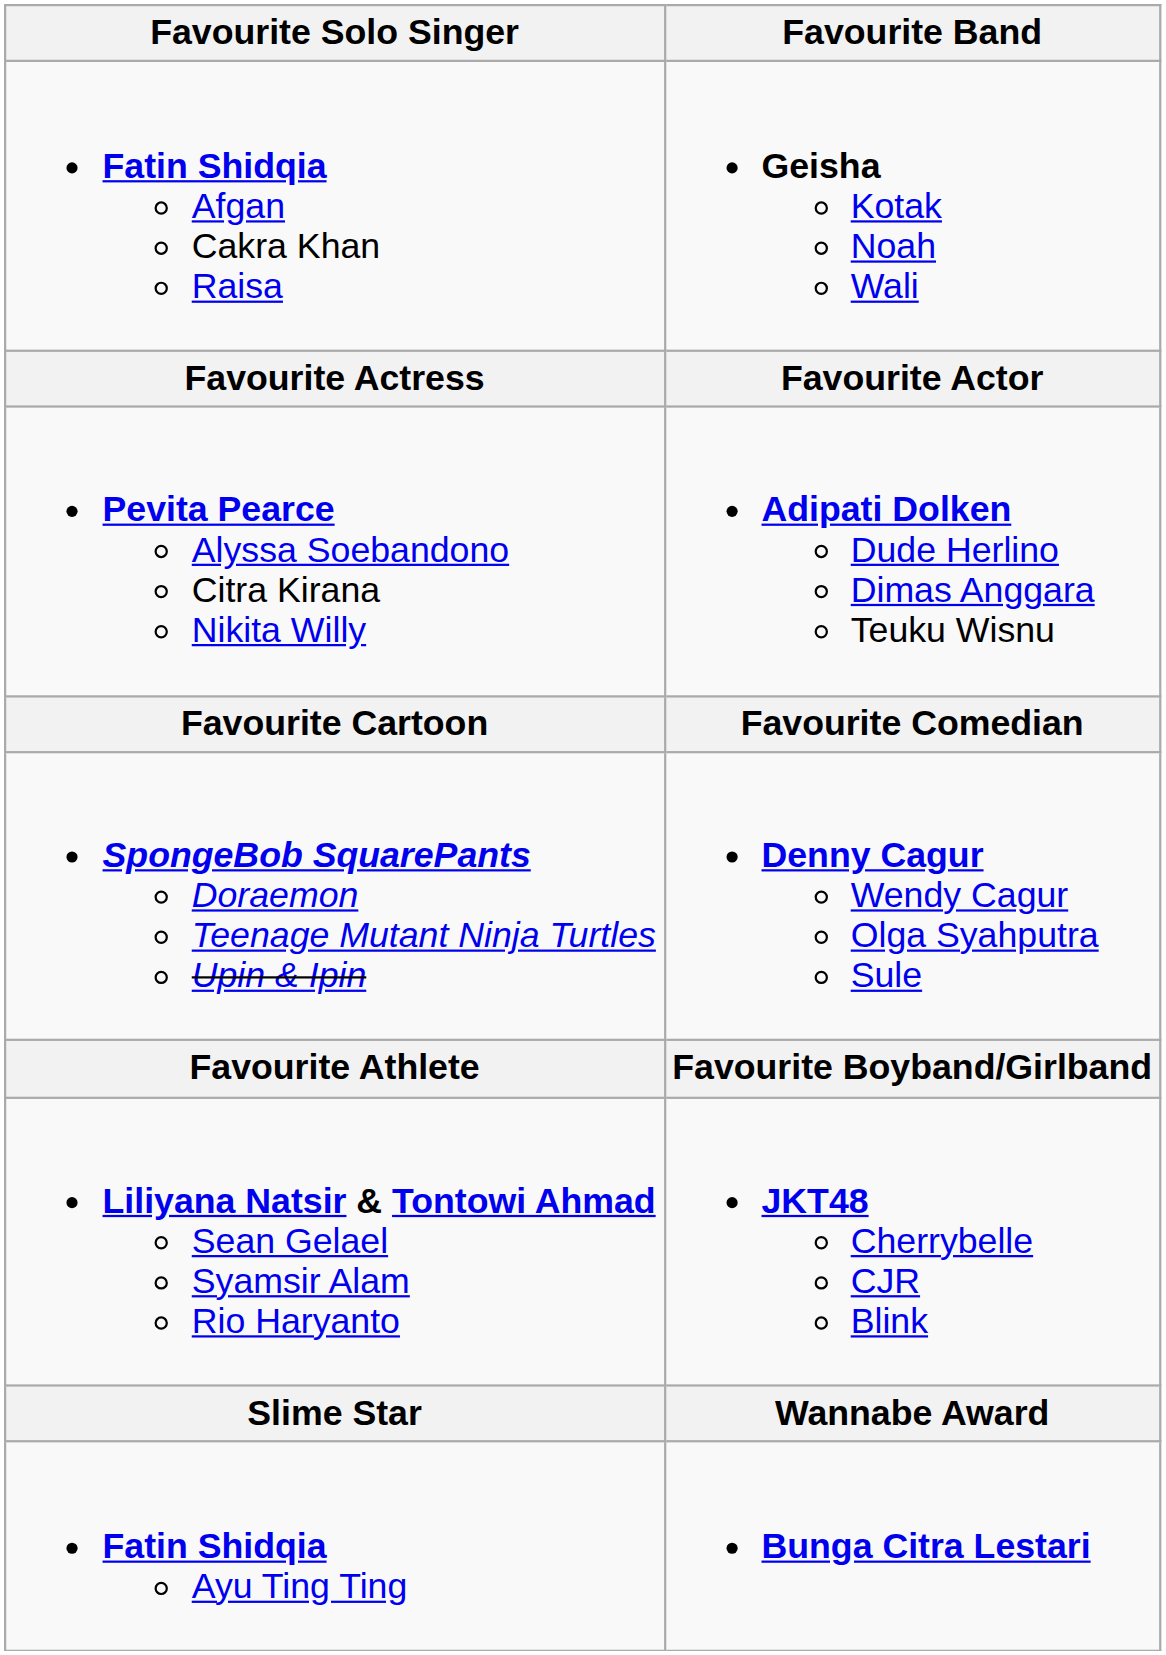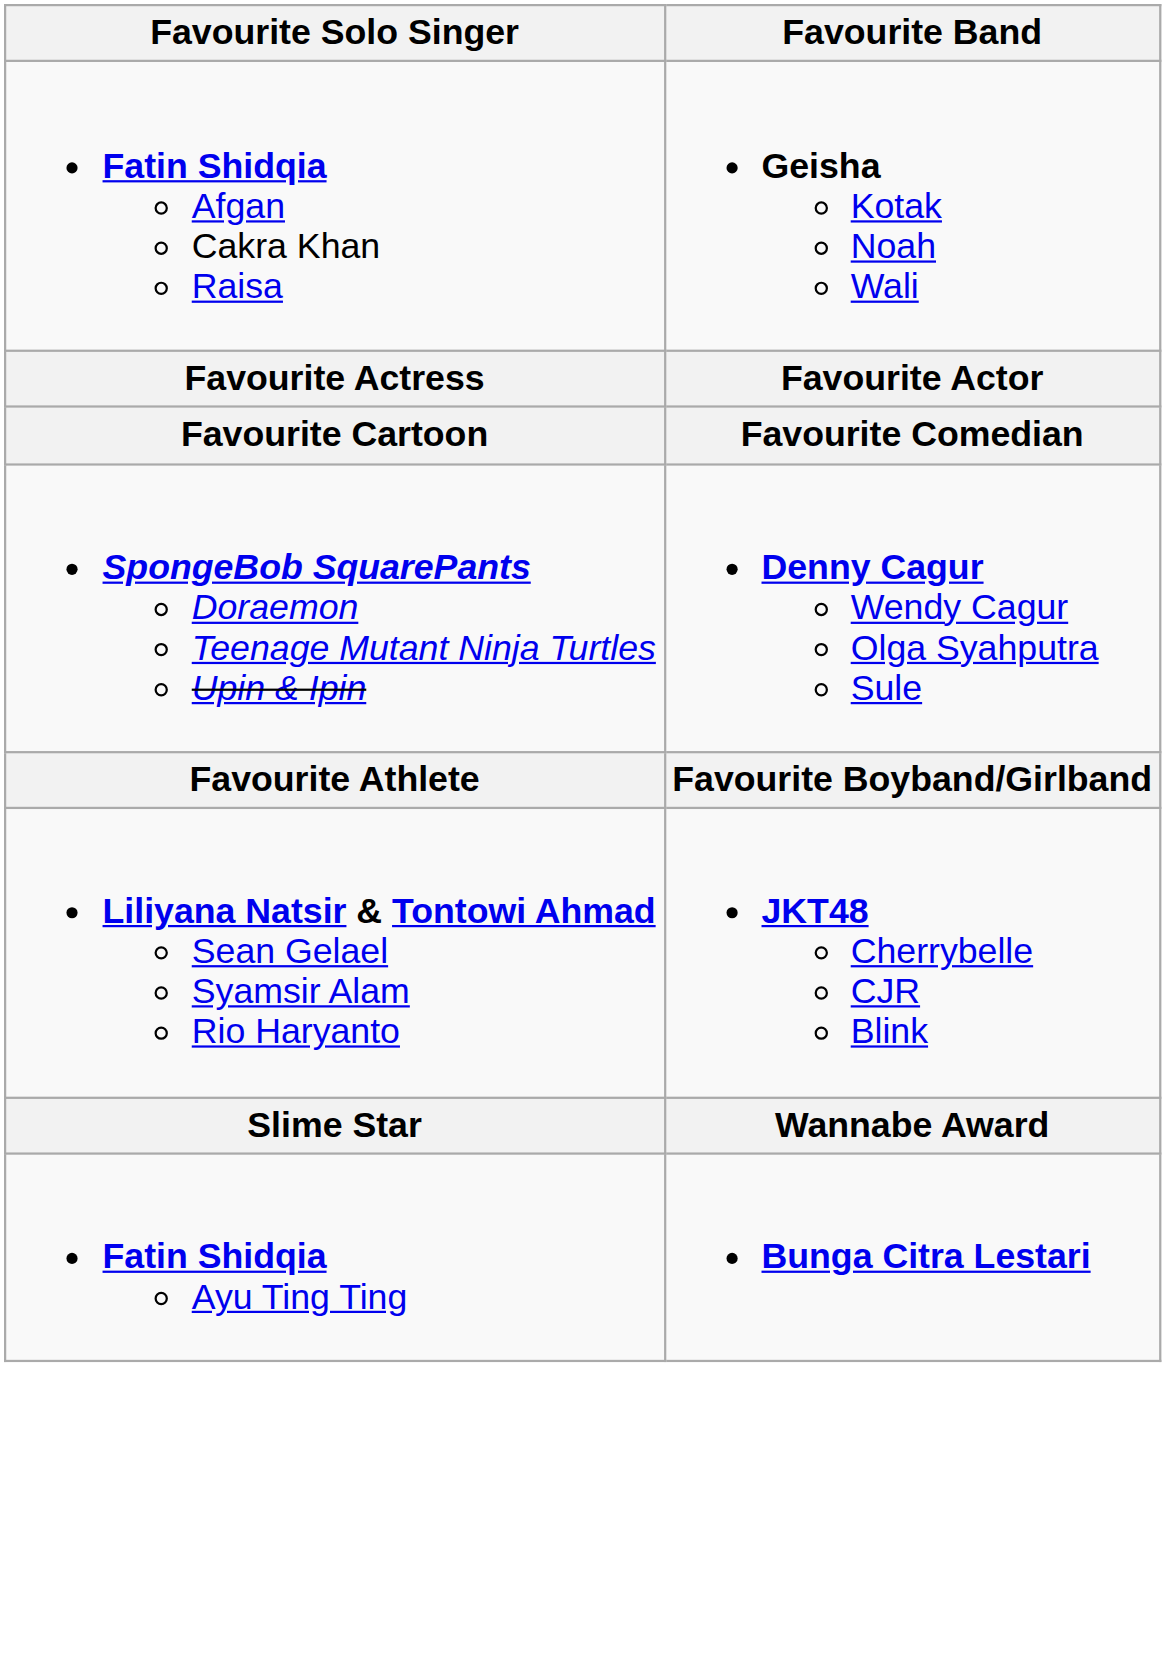- row: Pevita Pearce Alyssa Soebandono Citra Kirana Nikita Willy | Adipati Dolken Dude Herlino Dimas Anggara Teuku Wisnu
